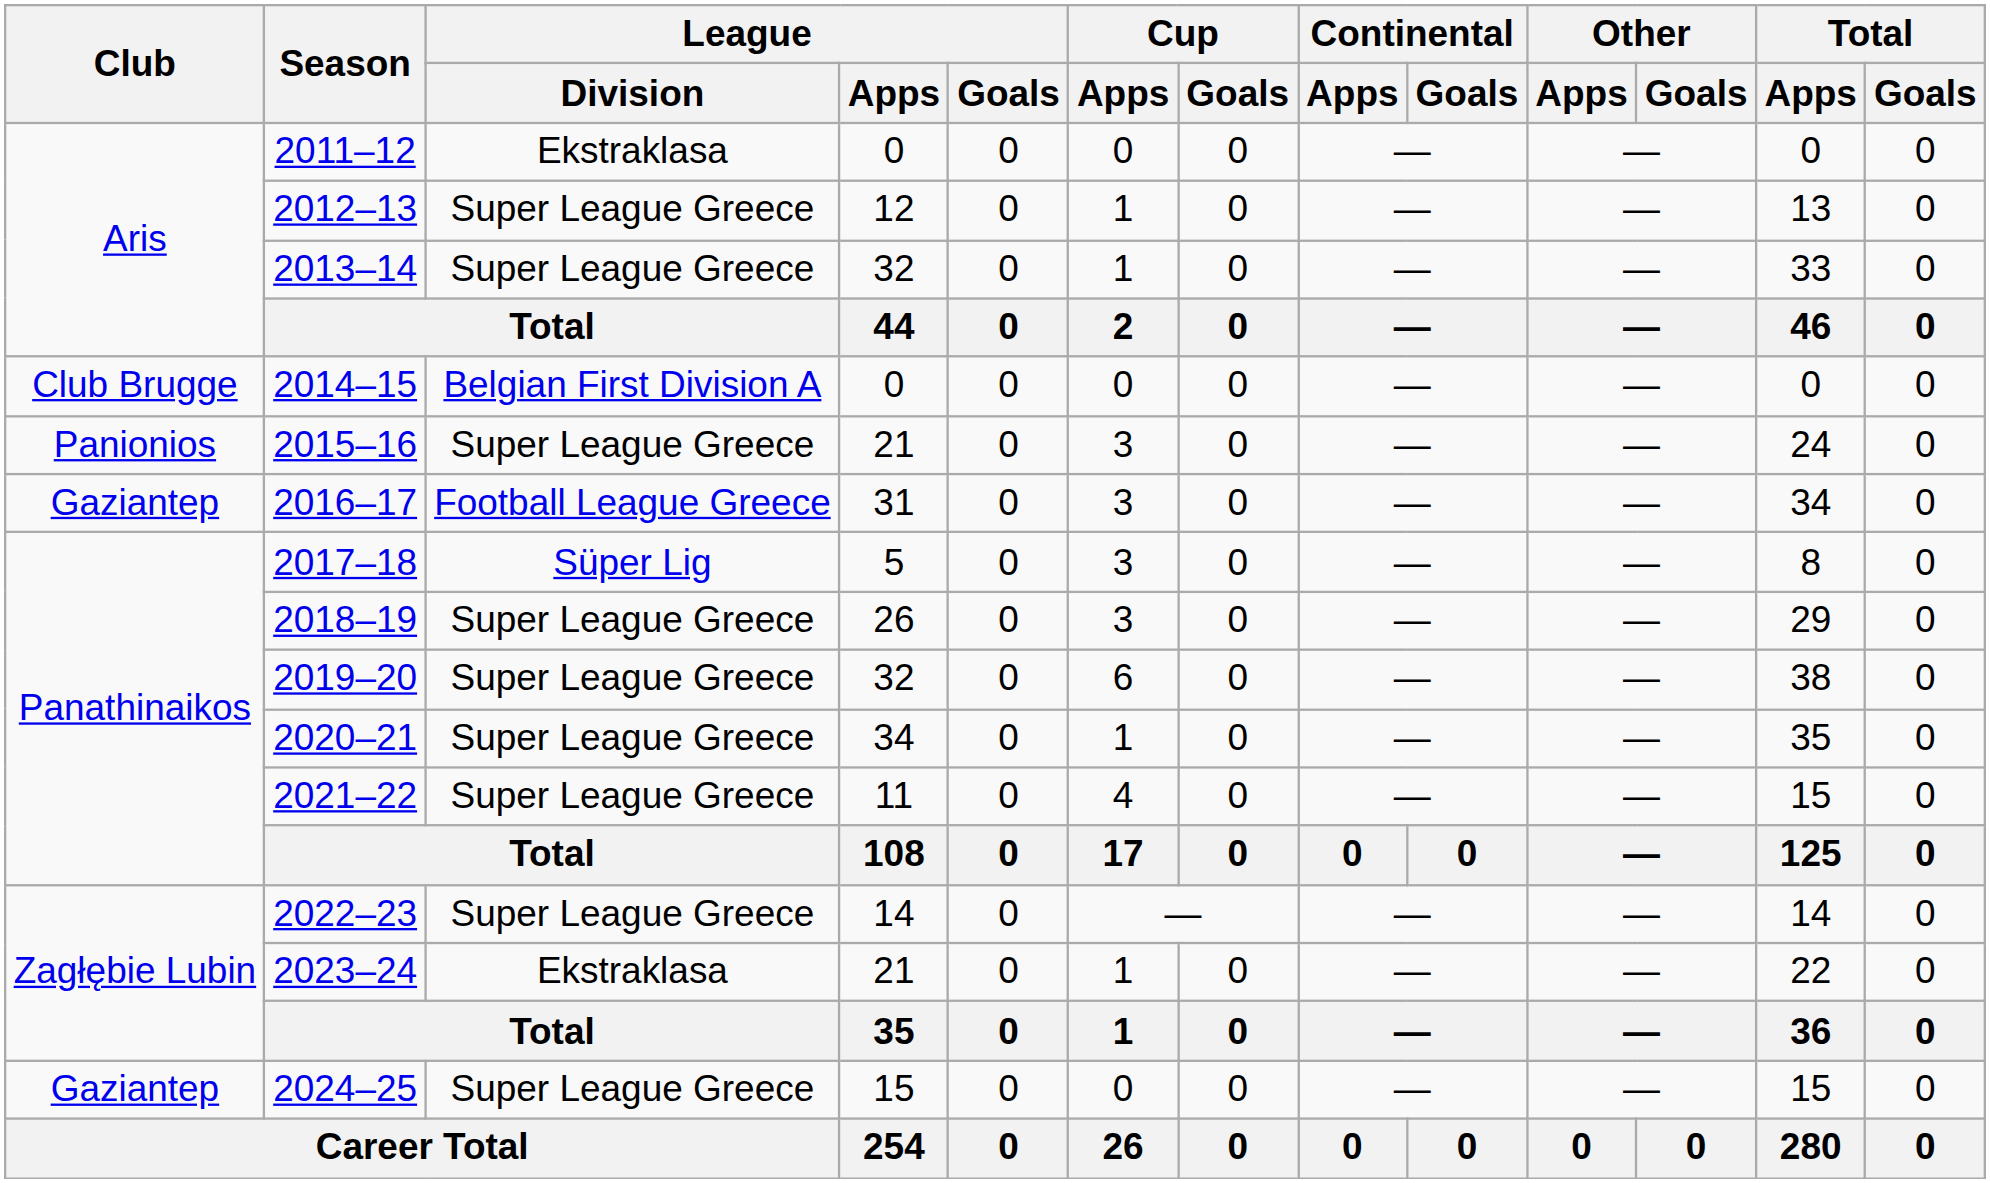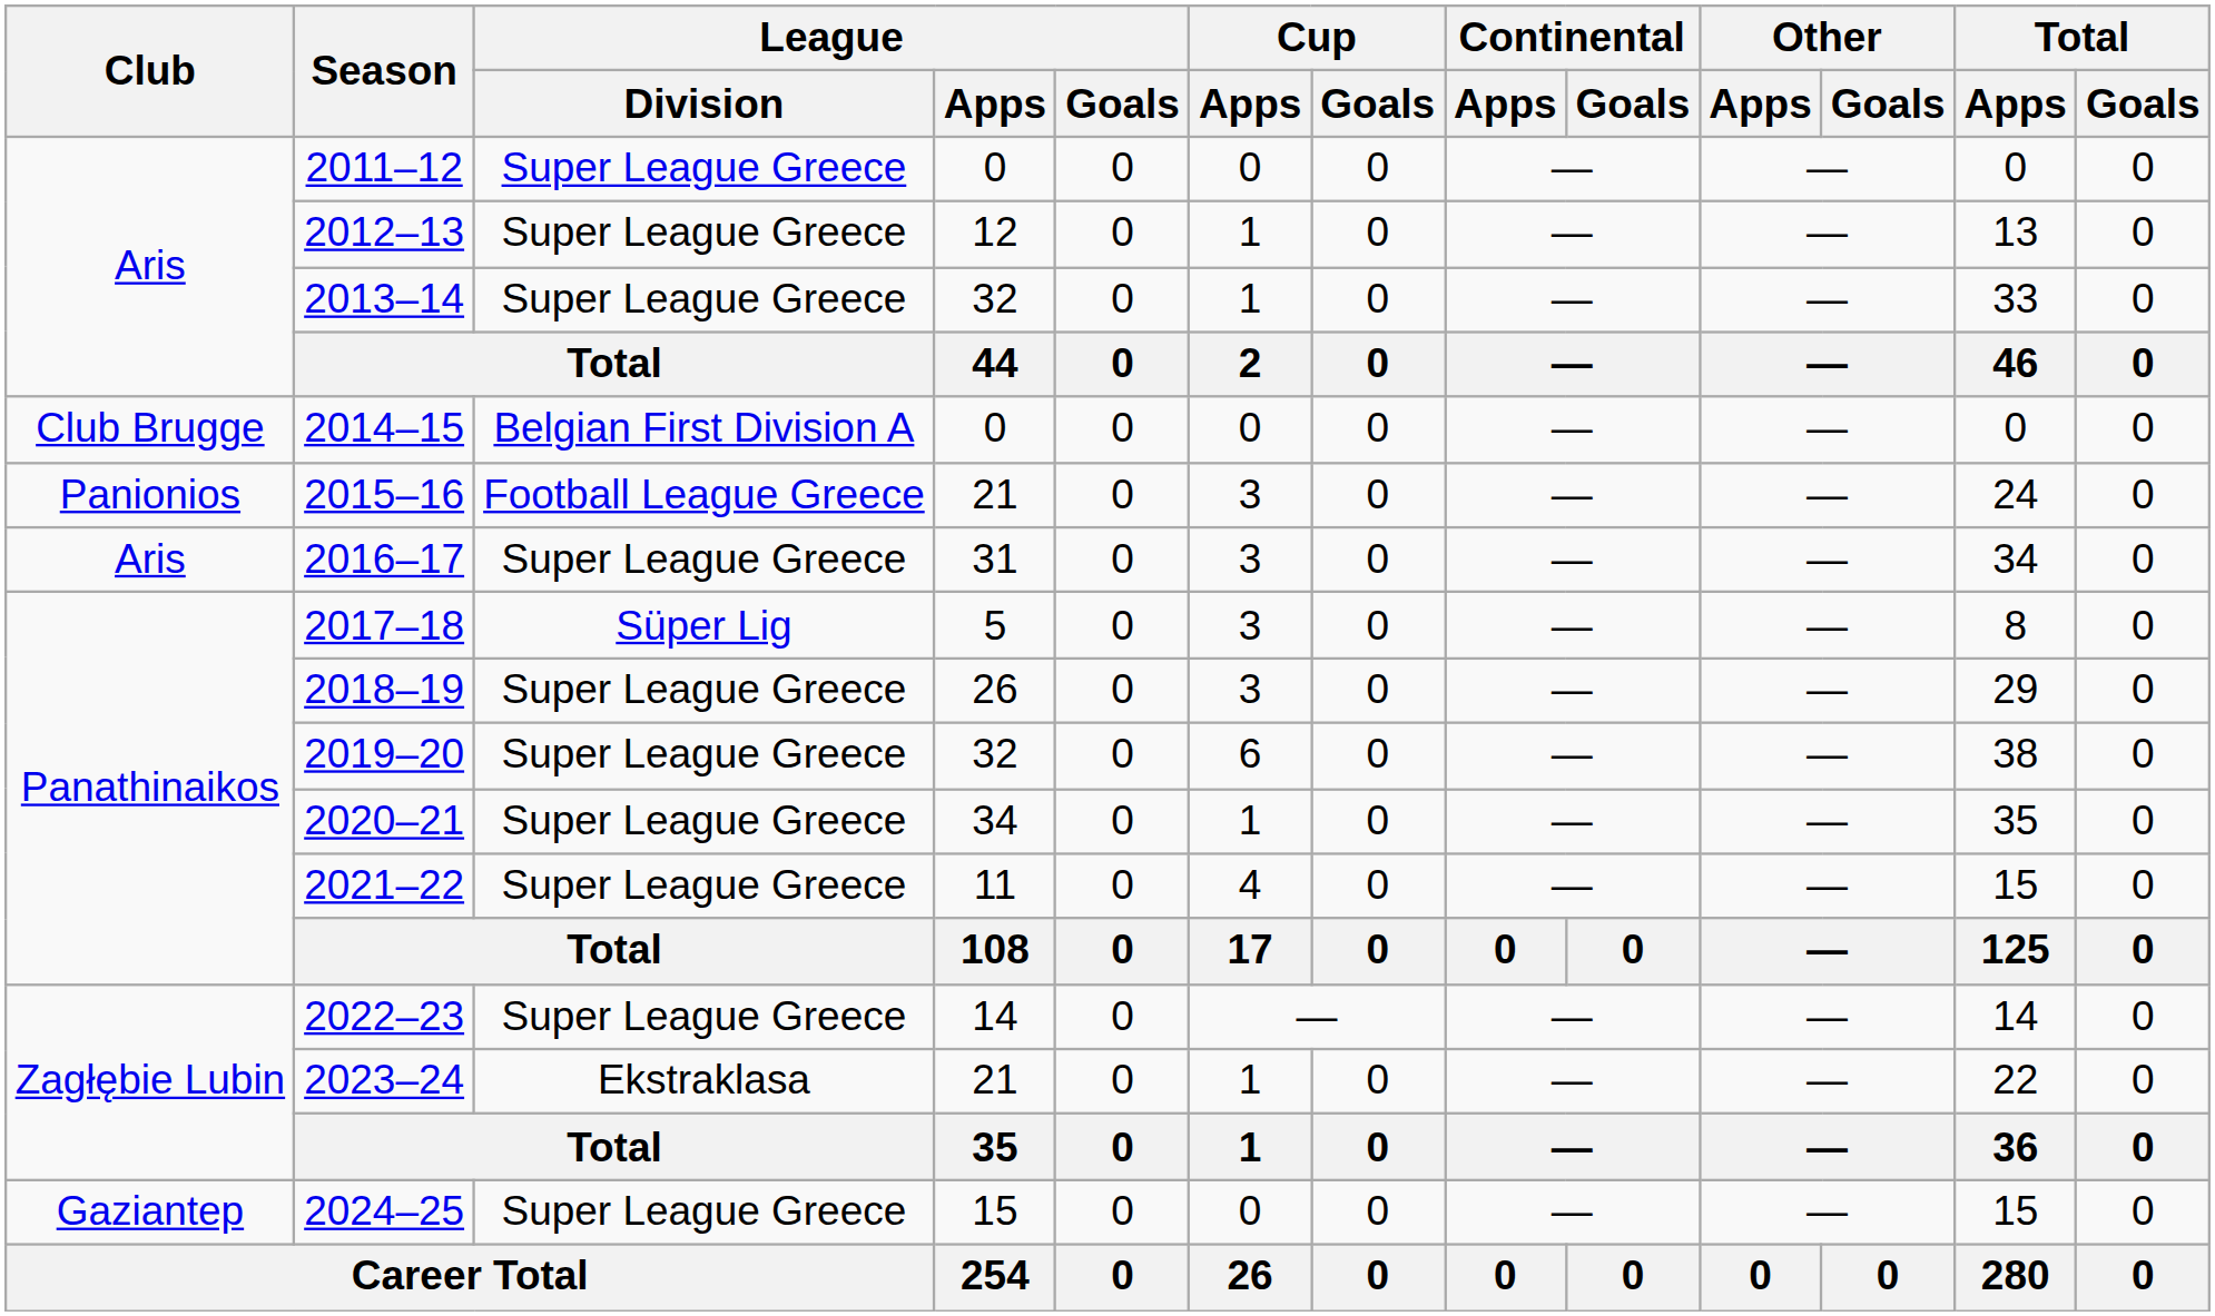2011–12 | League / Division: Ekstraklasa -> Super League Greece
2015–16 | League / Division: Super League Greece -> Football League Greece
2016–17 | Club: Gaziantep -> Aris
2016–17 | League / Division: Football League Greece -> Super League Greece
